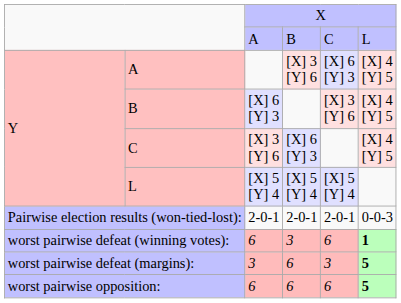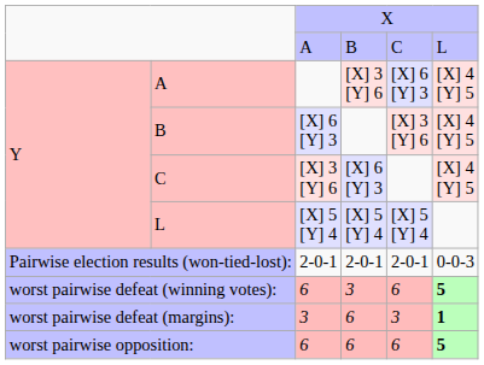worst pairwise defeat (winning votes): | column 6: 1 -> 5
worst pairwise defeat (margins): | column 6: 5 -> 1
